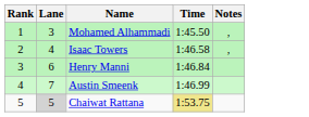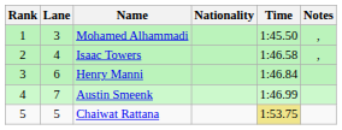+ column: Nationality
Chaiwat Rattana | Lane: lightgrey background -> no background
